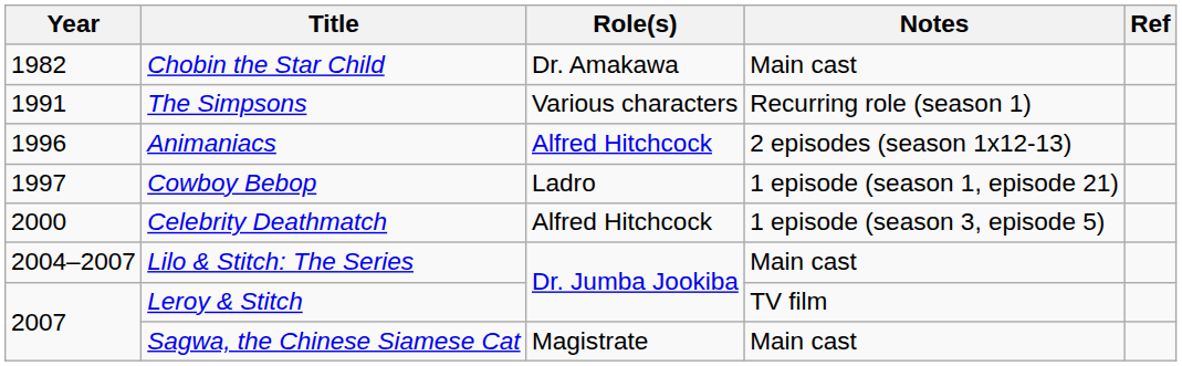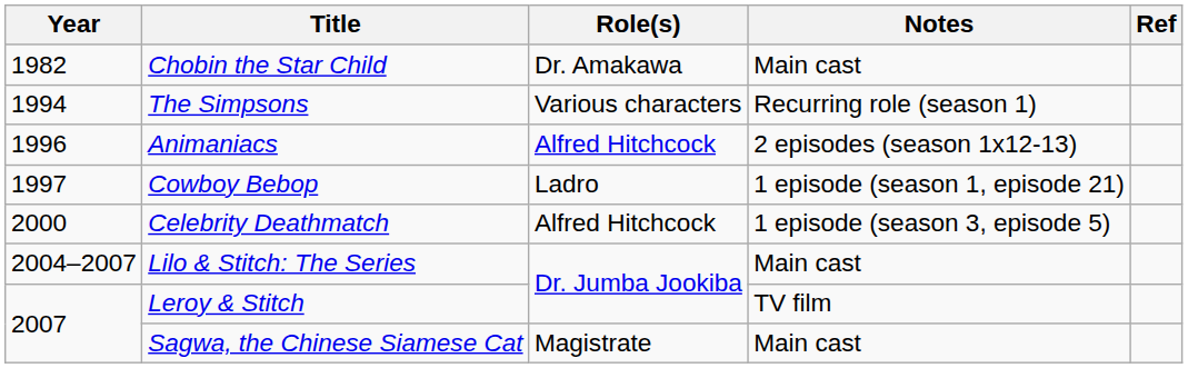The Simpsons | Year: 1991 -> 1994
